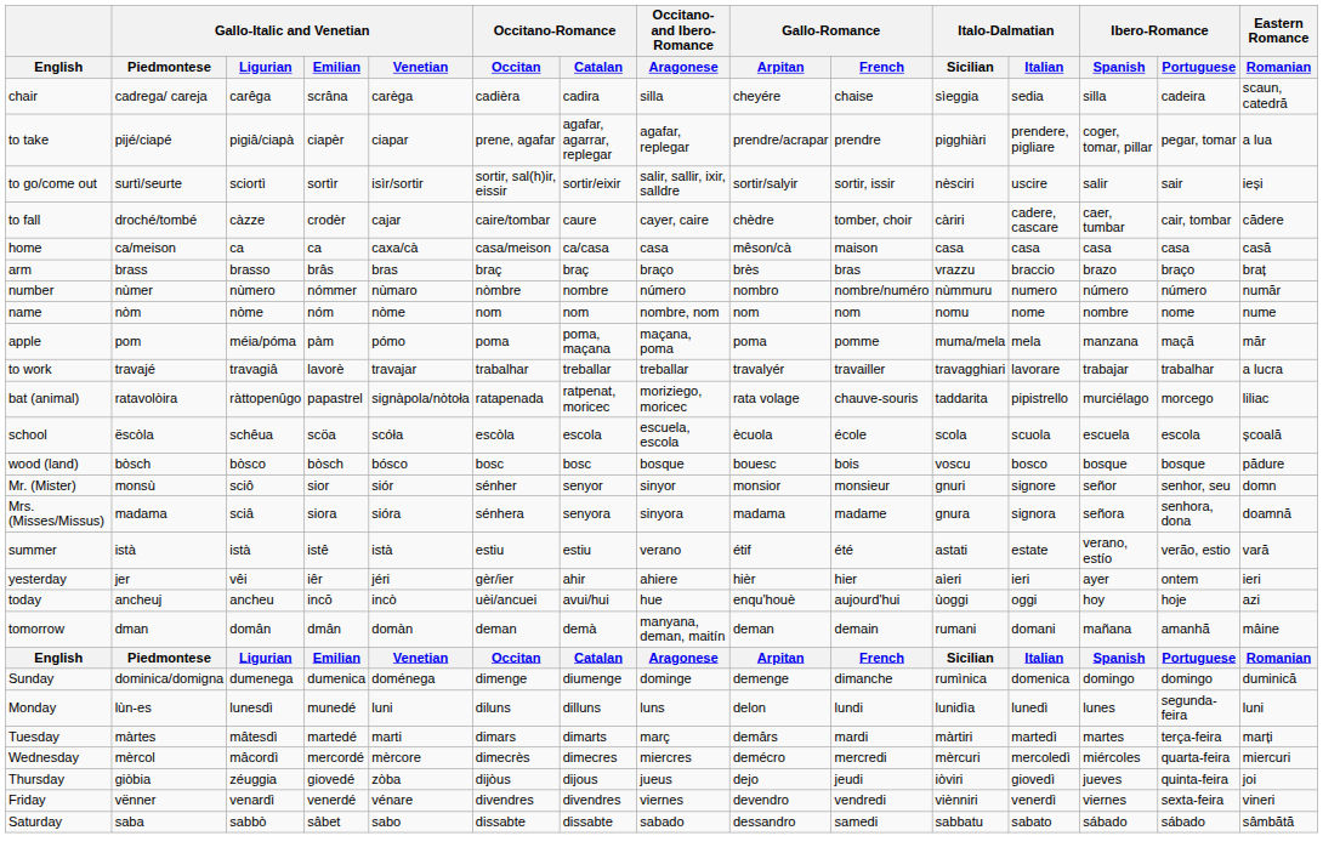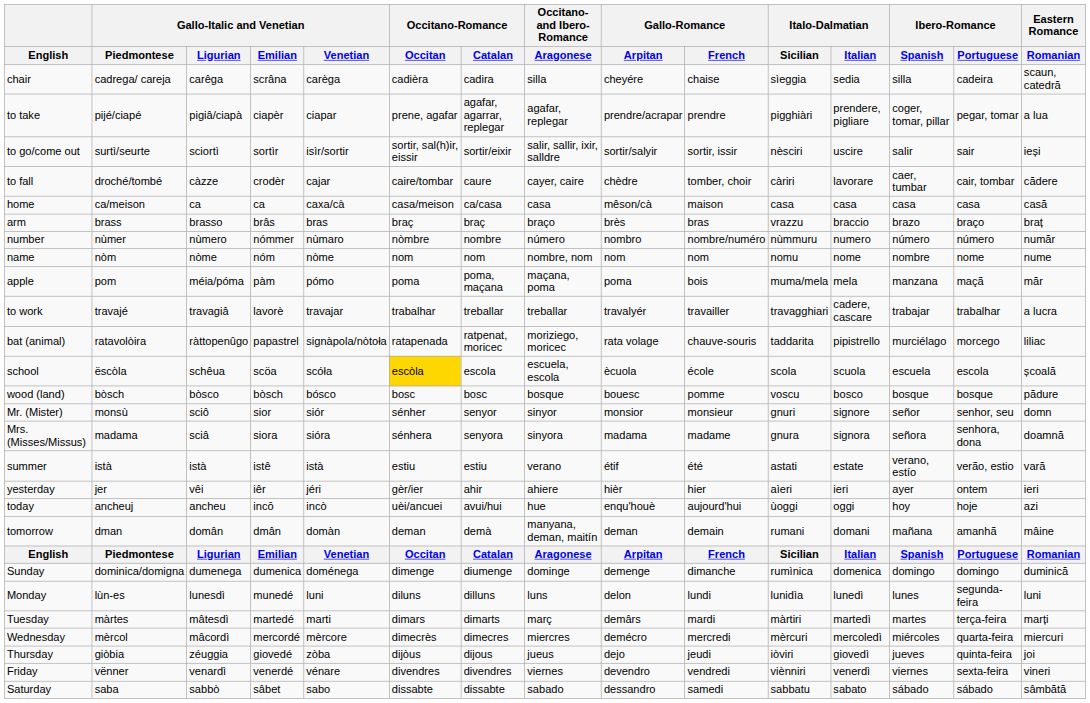to fall | Italo-Dalmatian / Italian: cadere, cascare -> lavorare
apple | Gallo-Romance / French: pomme -> bois
to work | Italo-Dalmatian / Italian: lavorare -> cadere, cascare
school | Occitano-Romance / Occitan: no background -> gold background
wood (land) | Gallo-Romance / French: bois -> pomme
